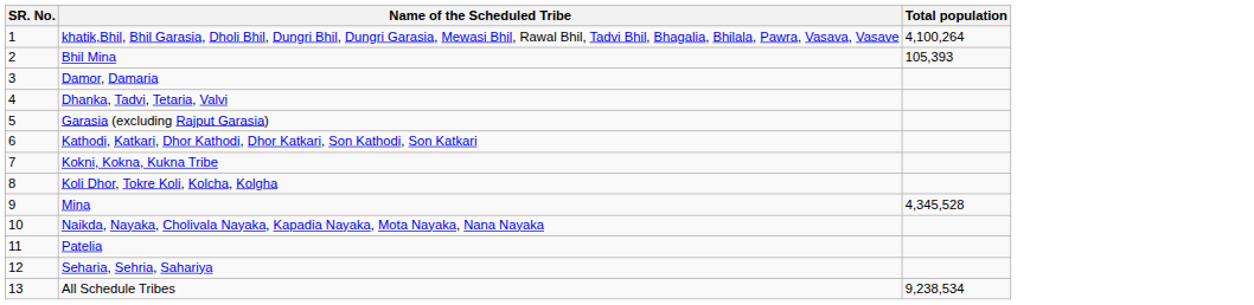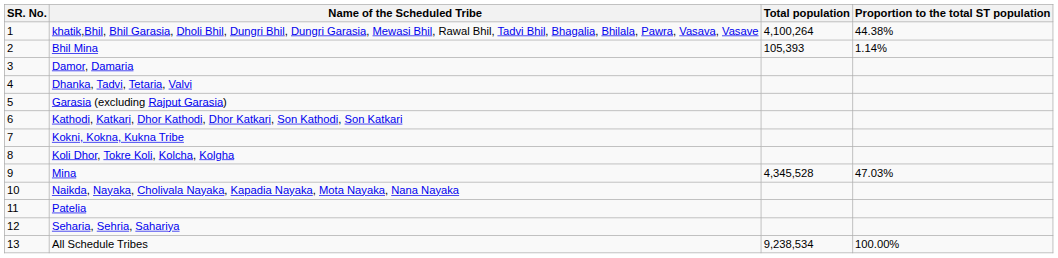+ column: Proportion to the total ST population | 44.38% | 1.14% | 47.03% | 100.00%
